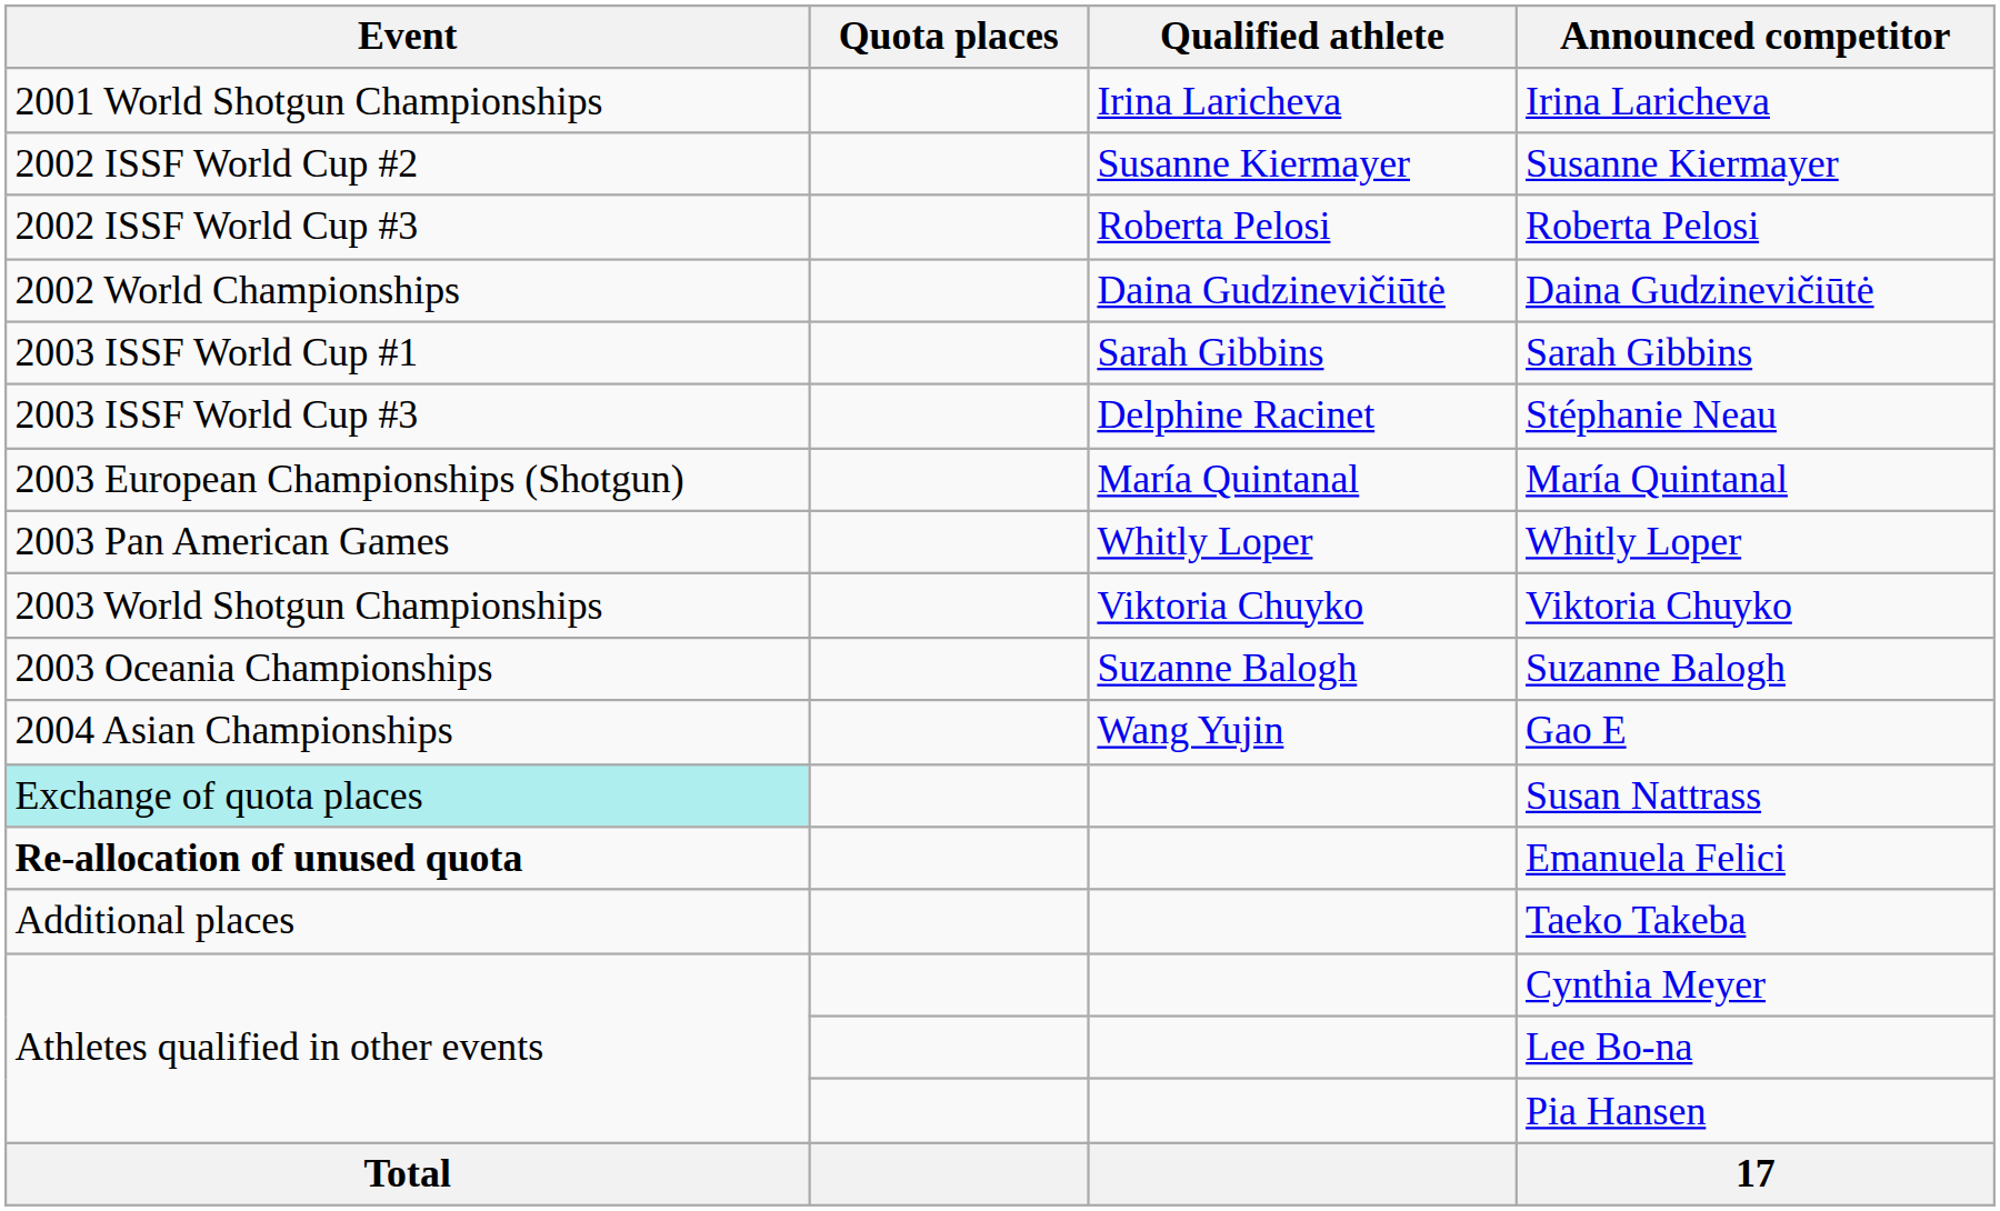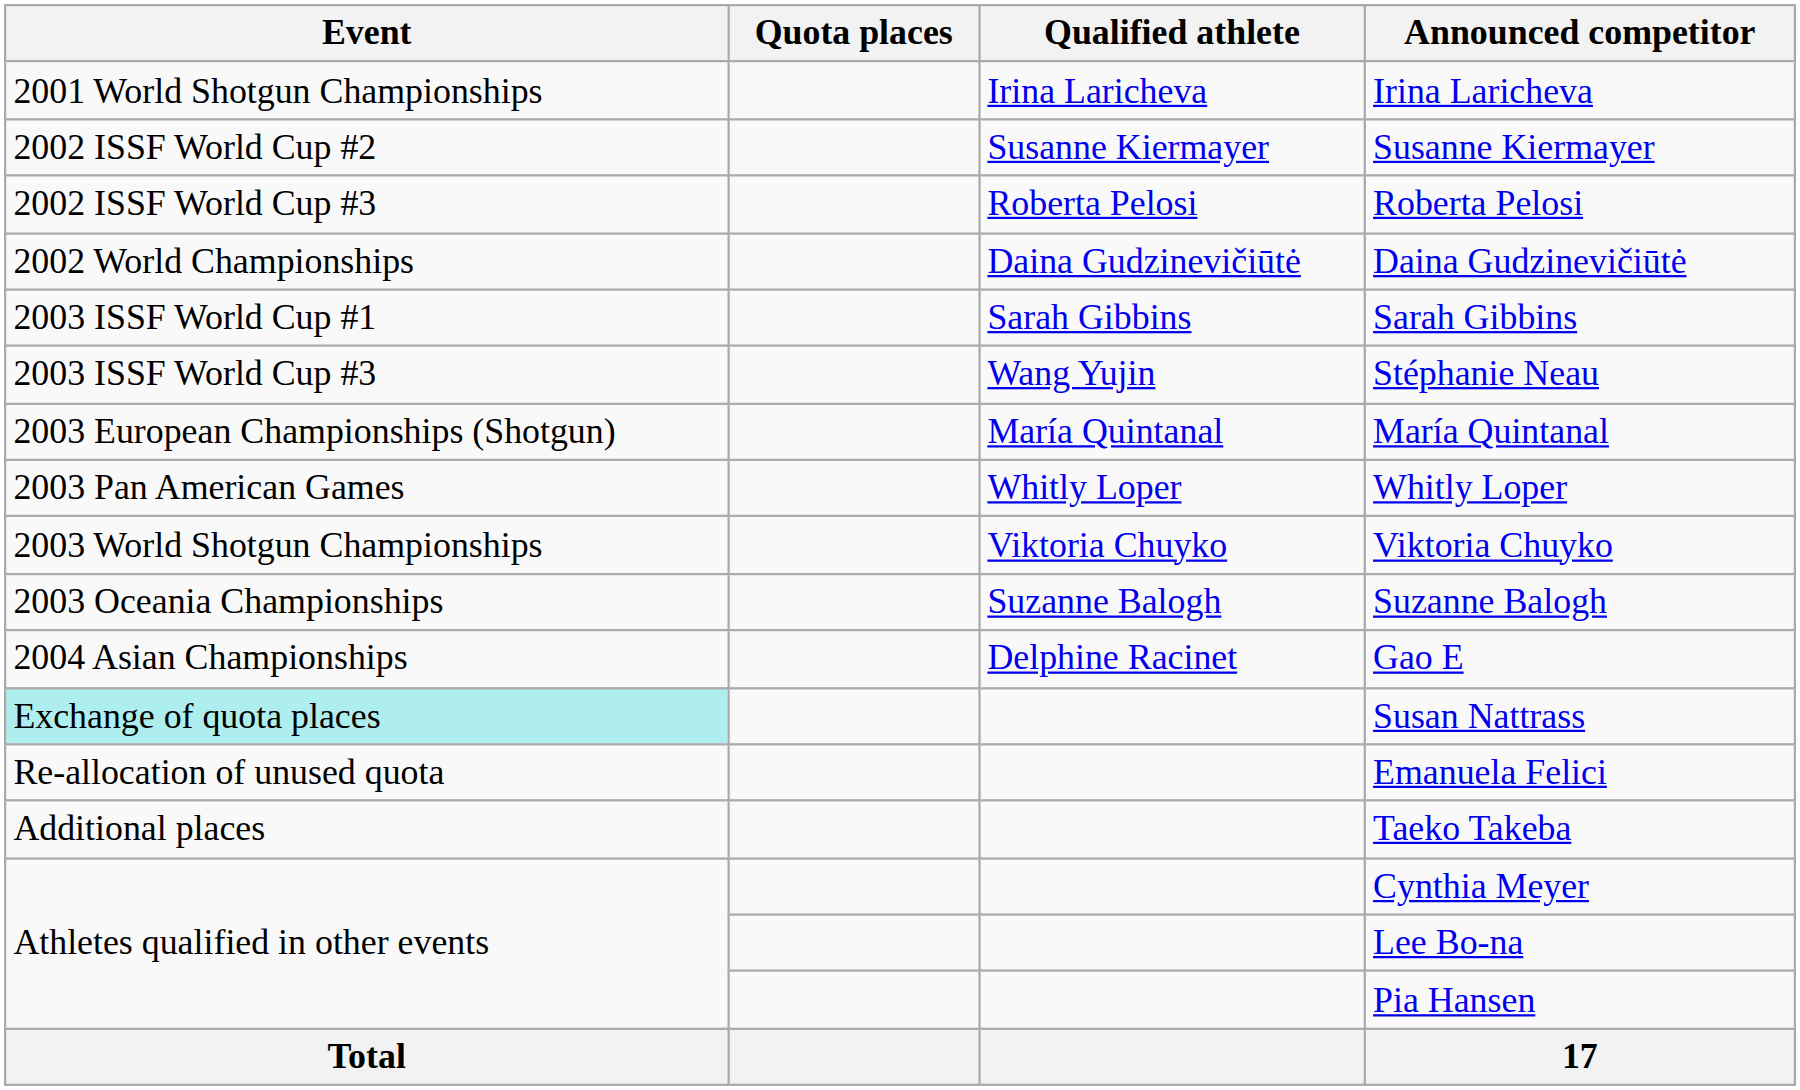Stéphanie Neau | Qualified athlete: Delphine Racinet -> Wang Yujin
Gao E | Qualified athlete: Wang Yujin -> Delphine Racinet
Emanuela Felici | Event: bold -> normal
